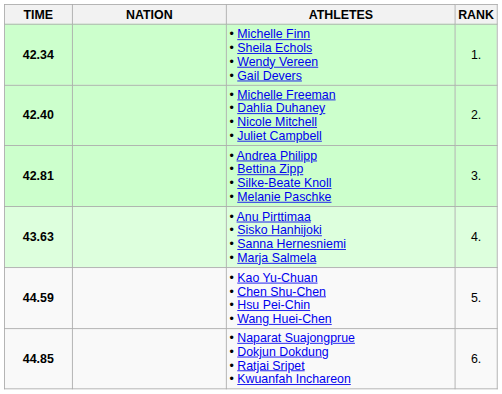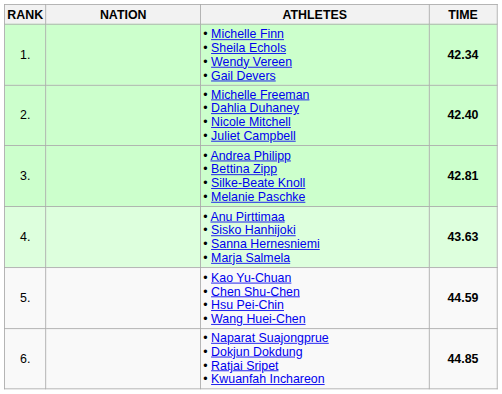columns swapped: RANK <-> TIME
